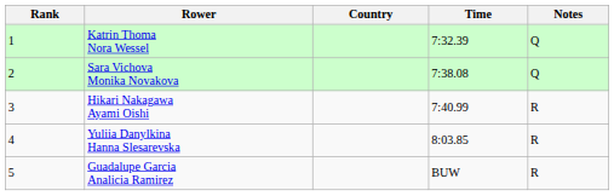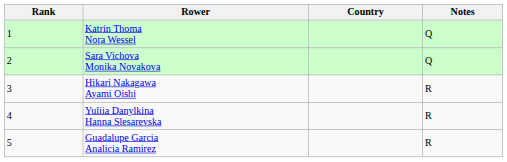- column: Time | 7:32.39 | 7:38.08 | 7:40.99 | 8:03.85 | BUW
